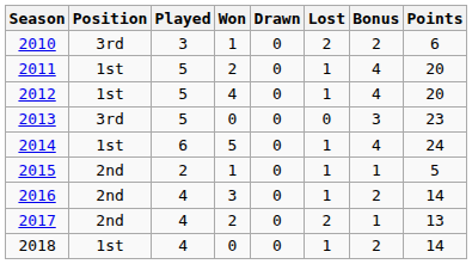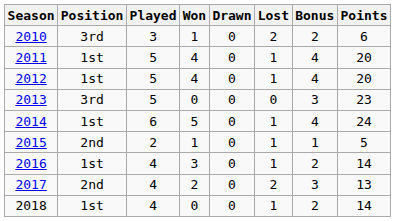2011 | Won: 2 -> 4
2016 | Position: 2nd -> 1st
2017 | Bonus: 1 -> 3
